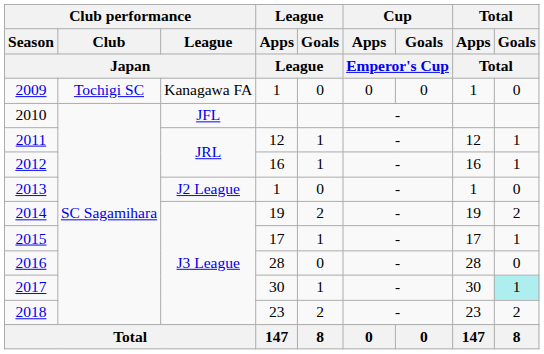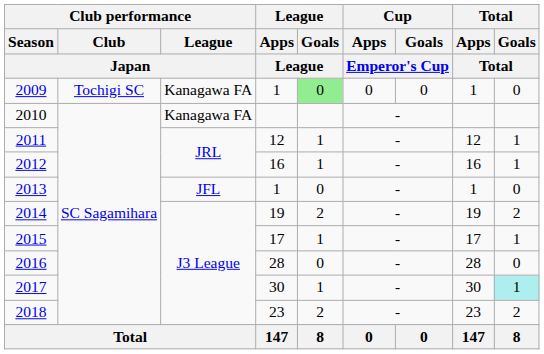2009 | League / Goals / League: no background -> lightgreen background
2010 | Club performance / League / Japan: JFL -> Kanagawa FA
2013 | Club performance / League / Japan: J2 League -> JFL
